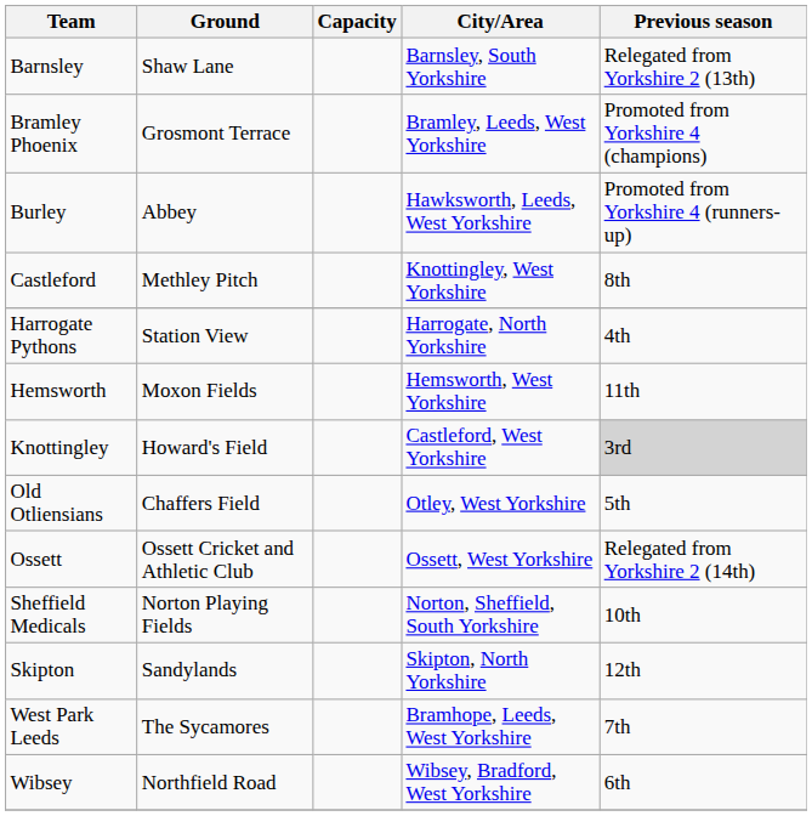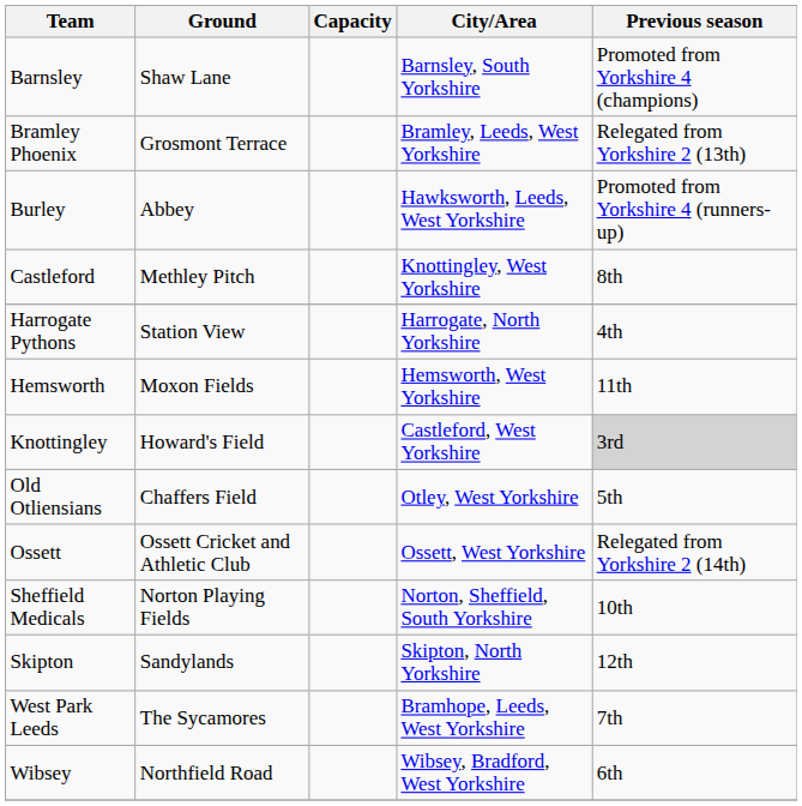Barnsley | Previous season: Relegated from Yorkshire 2 (13th) -> Promoted from Yorkshire 4 (champions)
Bramley Phoenix | Previous season: Promoted from Yorkshire 4 (champions) -> Relegated from Yorkshire 2 (13th)
